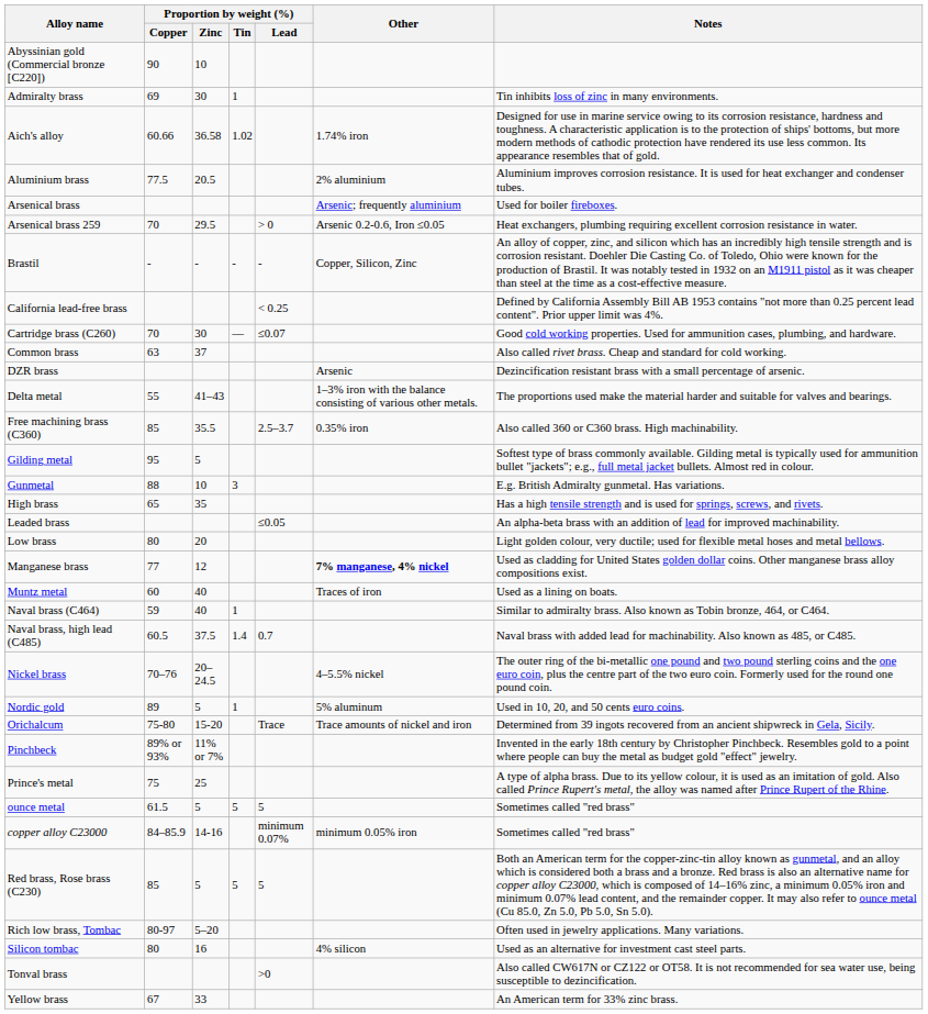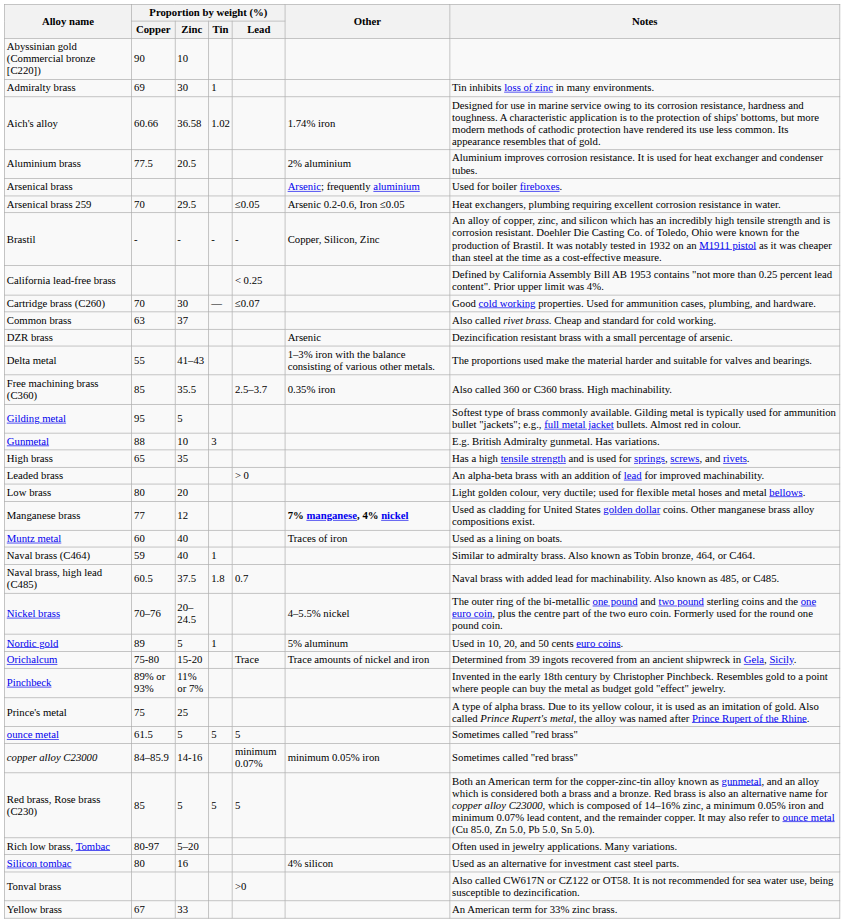Arsenical brass 259 | Proportion by weight (%) / Lead: > 0 -> ≤0.05
Leaded brass | Proportion by weight (%) / Lead: ≤0.05 -> > 0
Naval brass, high lead (C485) | Proportion by weight (%) / Tin: 1.4 -> 1.8
